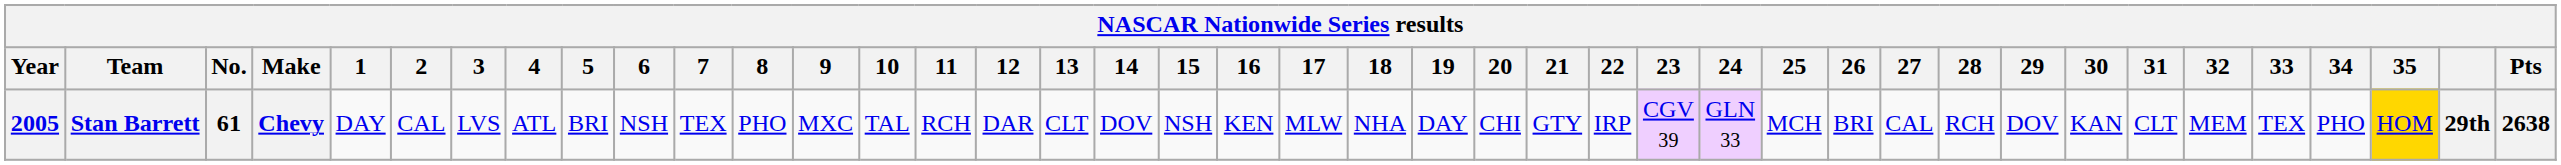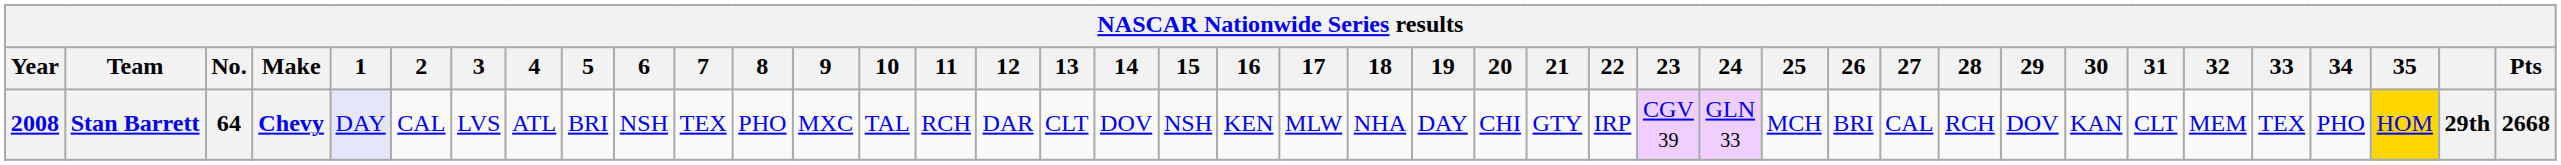Stan Barrett | Year: 2005 -> 2008
Stan Barrett | No.: 61 -> 64
Stan Barrett | 1: no background -> lavender background
Stan Barrett | Pts: 2638 -> 2668
